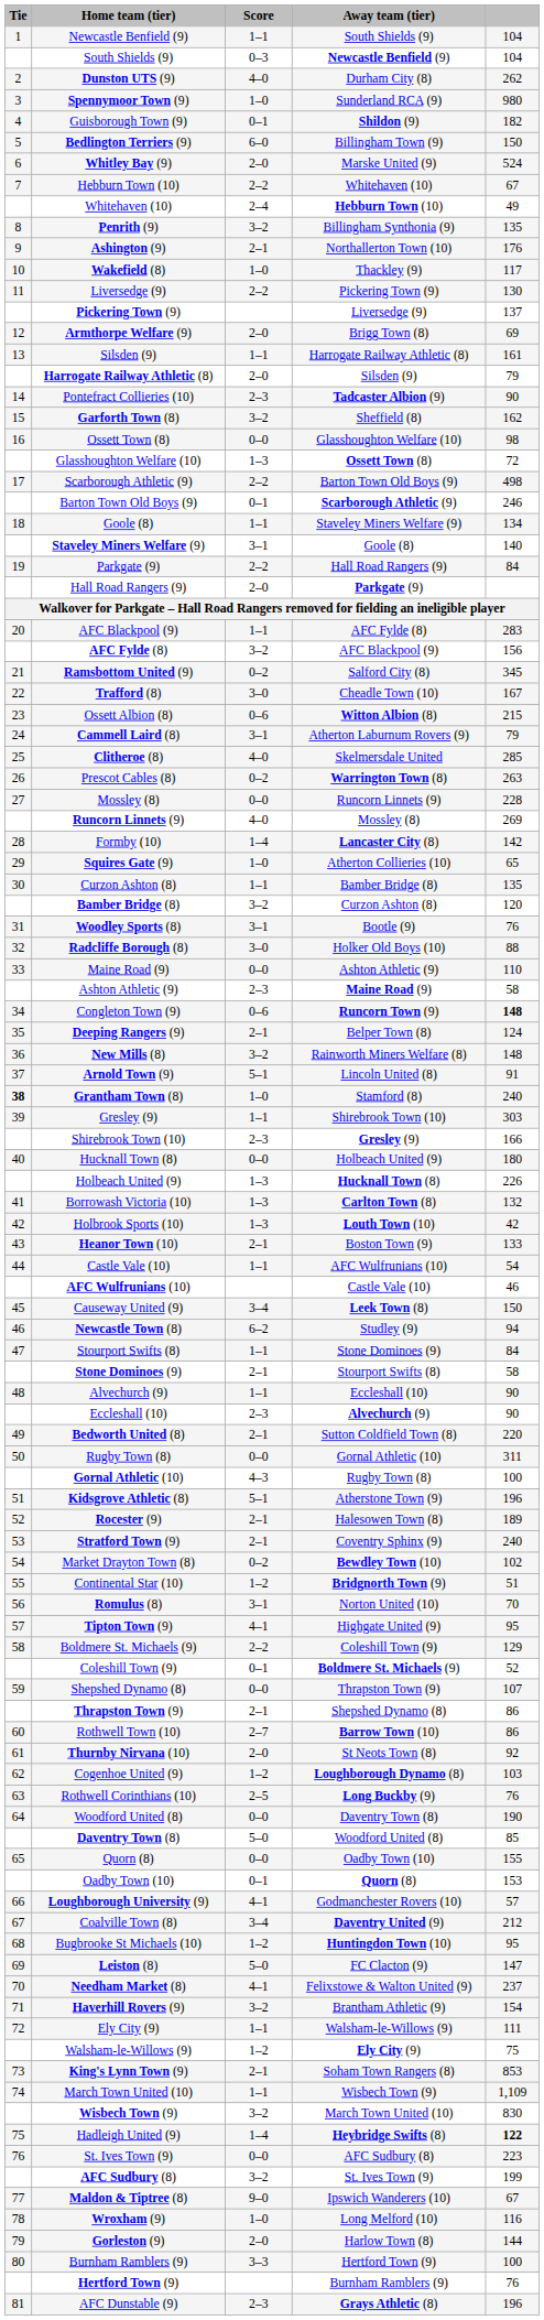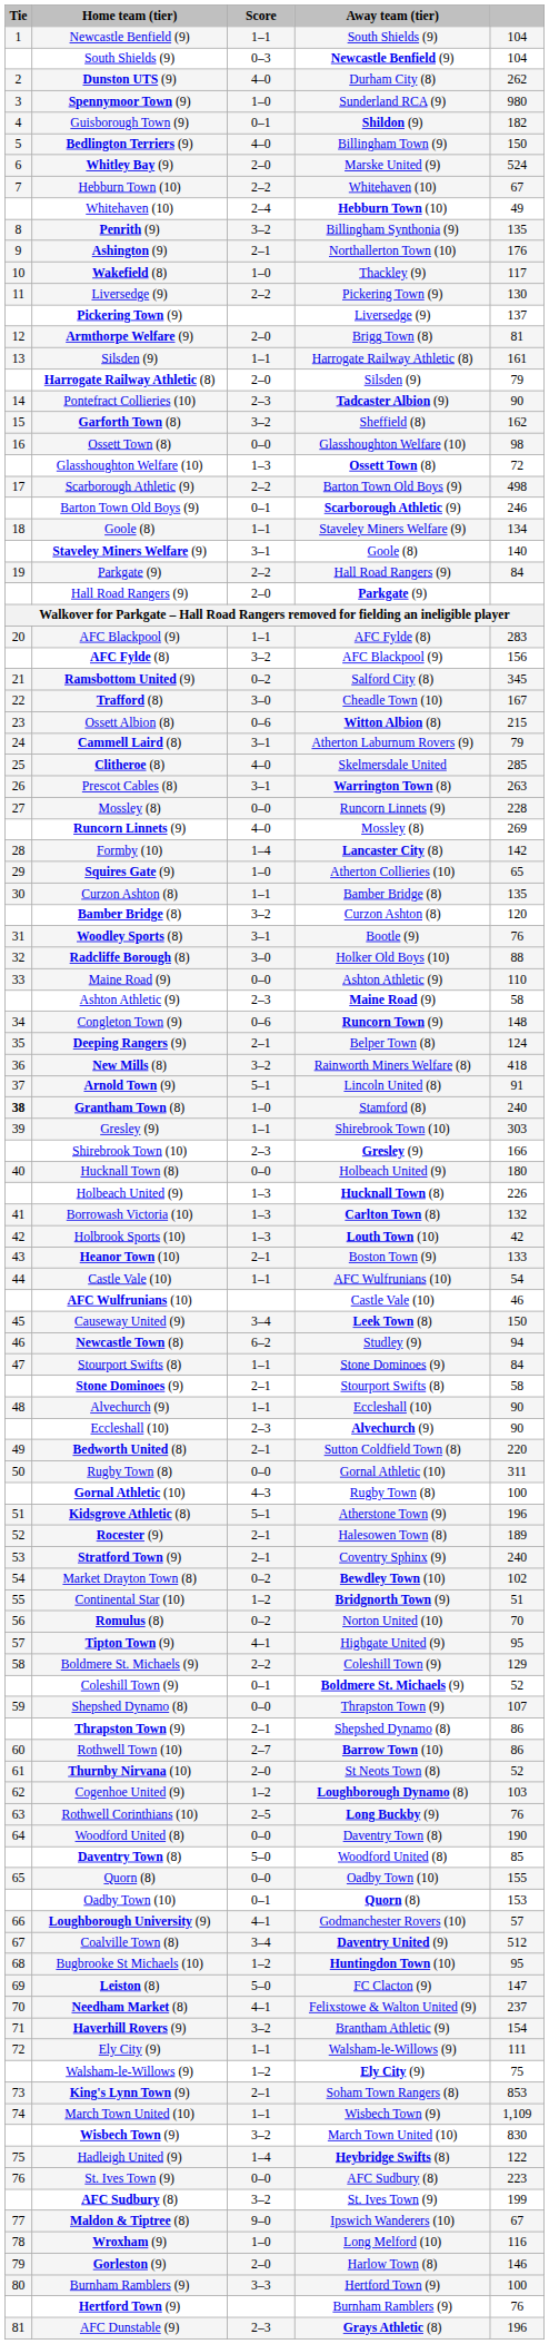Bedlington Terriers (9) | Score: 6–0 -> 4–0
Armthorpe Welfare (9) | column 5: 69 -> 81
Prescot Cables (8) | Score: 0–2 -> 3–1
Congleton Town (9) | column 5: bold -> normal
New Mills (8) | column 5: 148 -> 418
Romulus (8) | Score: 3–1 -> 0–2
Thurnby Nirvana (10) | column 5: 92 -> 52
Coalville Town (8) | column 5: 212 -> 512
Hadleigh United (9) | column 5: bold -> normal
Gorleston (9) | column 5: 144 -> 146
